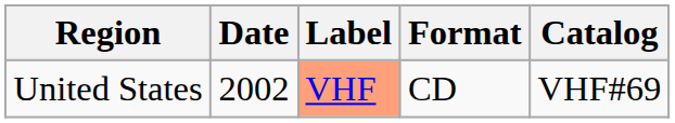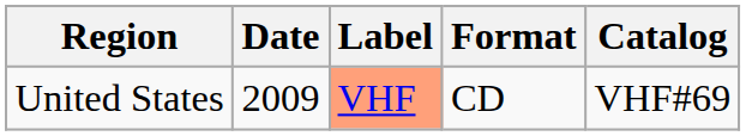United States | Date: 2002 -> 2009
